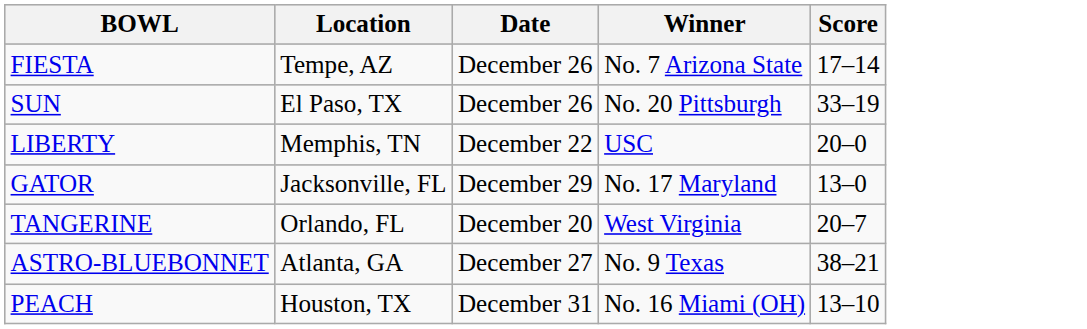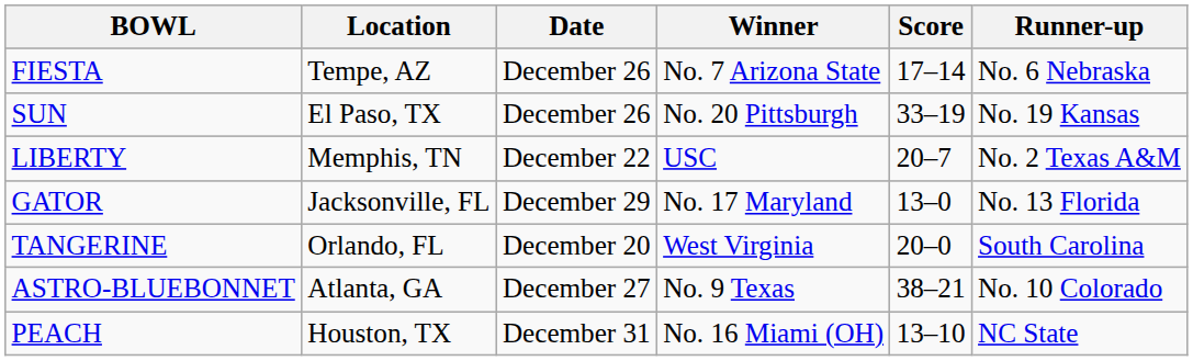+ column: Runner-up | No. 6 Nebraska | No. 19 Kansas | No. 2 Texas A&M | No. 13 Florida | South Carolina | No. 10 Colorado | NC State
LIBERTY | Score: 20–0 -> 20–7
TANGERINE | Score: 20–7 -> 20–0
